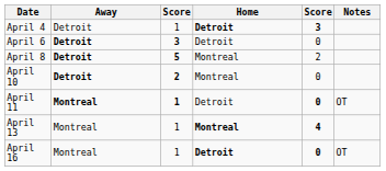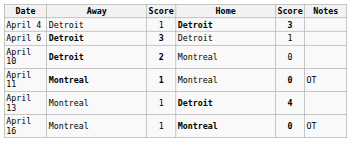April 6 | column 5: 0 -> 1
- row: April 8 | Detroit | 5 | Montreal | 2
April 11 | Home: Detroit -> Montreal
April 13 | Home: Montreal -> Detroit
April 16 | Home: Detroit -> Montreal
